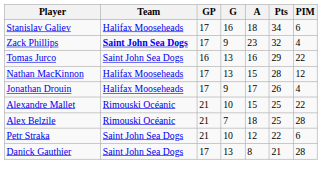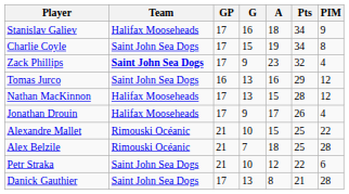Stanislav Galiev | PIM: 6 -> 9
+ row: Charlie Coyle | Saint John Sea Dogs | 17 | 15 | 19 | 34 | 8
Tomas Jurco | PIM: 22 -> 12
